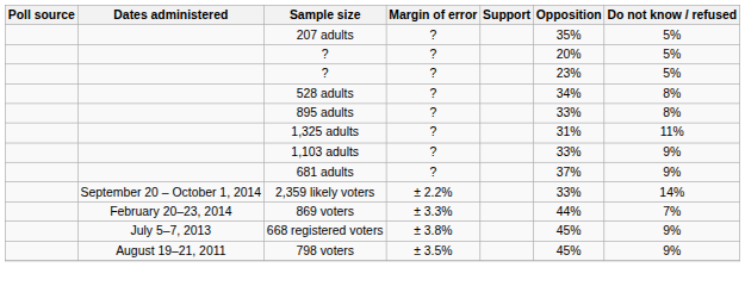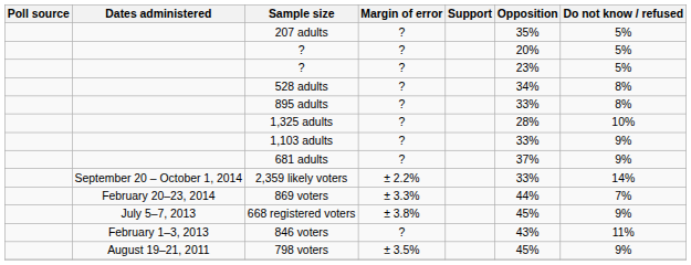1,325 adults | Opposition: 31% -> 28%
1,325 adults | Do not know / refused: 11% -> 10%
+ row: February 1–3, 2013 | 846 voters | ? | 43% | 11%
